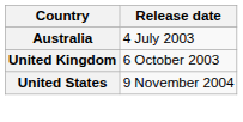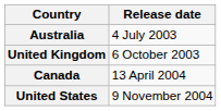+ row: Canada | 13 April 2004
